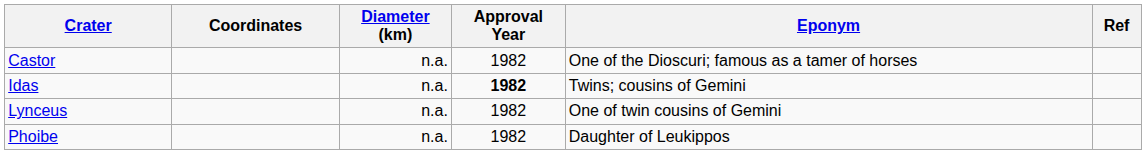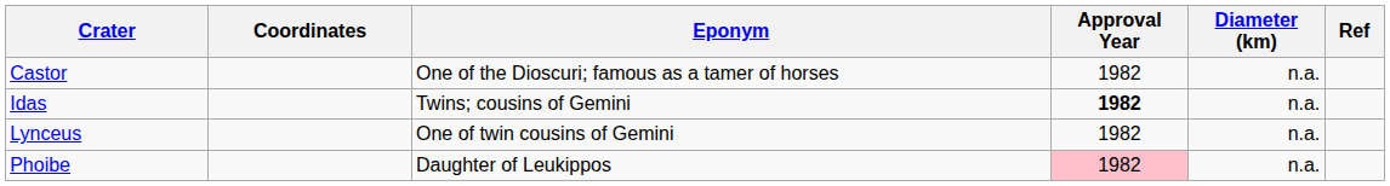columns swapped: Diameter (km) <-> Eponym
Phoibe | Approval Year: no background -> pink background
